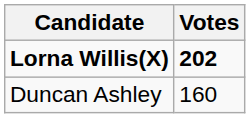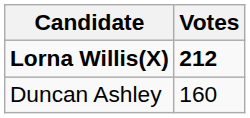Lorna Willis(X) | Votes: 202 -> 212
